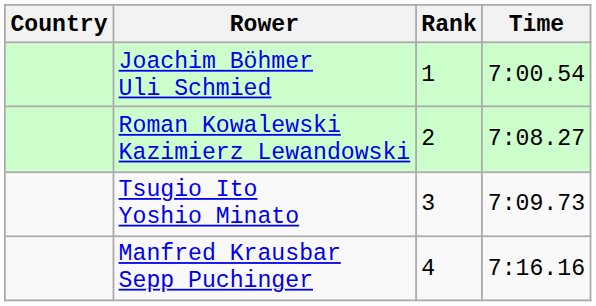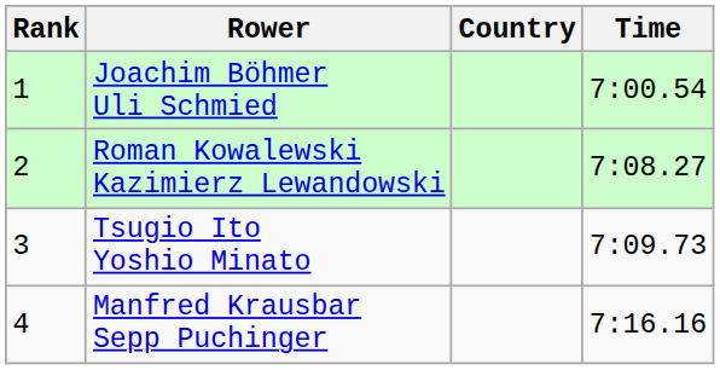columns swapped: Rank <-> Country
